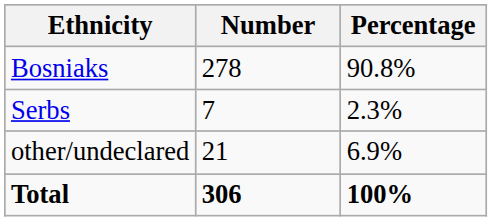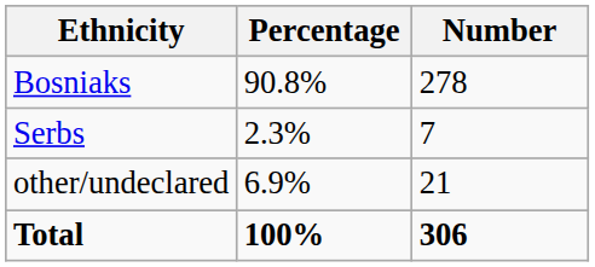columns swapped: Number <-> Percentage
